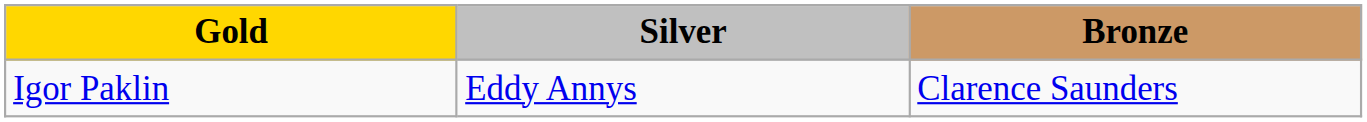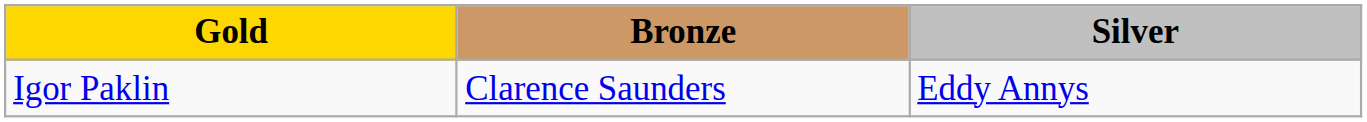columns swapped: Silver <-> Bronze
